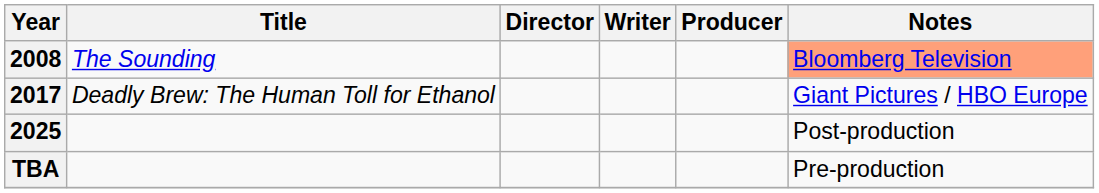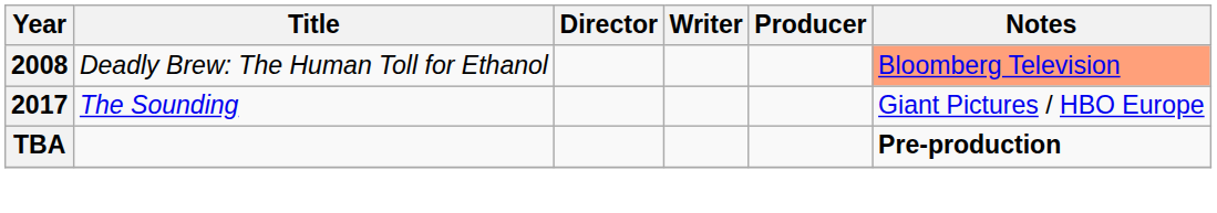2008 | Title: The Sounding -> Deadly Brew: The Human Toll for Ethanol
2017 | Title: Deadly Brew: The Human Toll for Ethanol -> The Sounding
- row: 2025 | Post-production
TBA | Notes: normal -> bold
